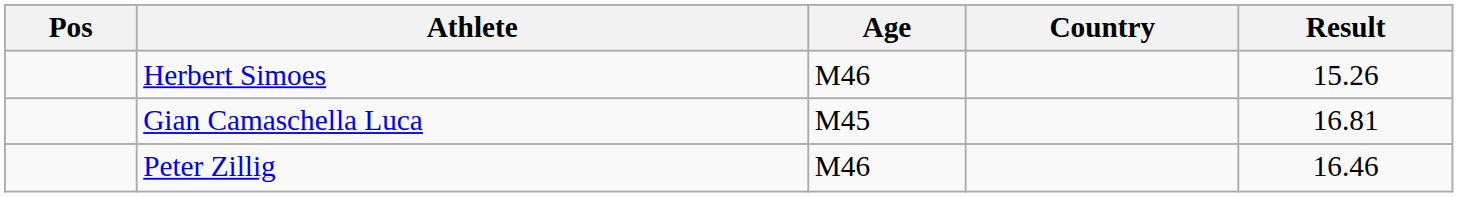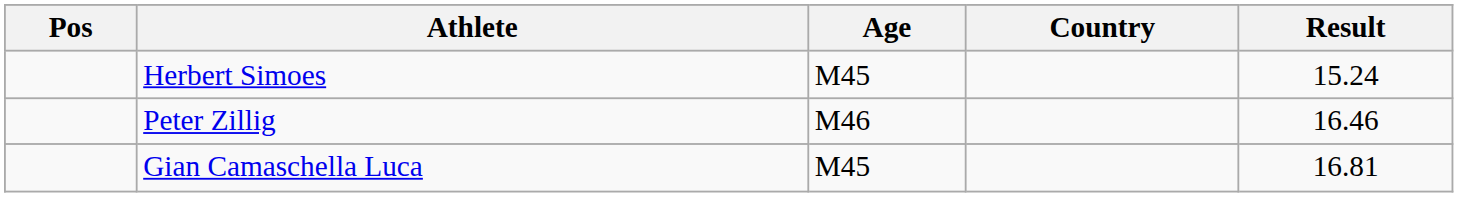Herbert Simoes | Age: M46 -> M45
Herbert Simoes | Result: 15.26 -> 15.24
rows swapped: Peter Zillig <-> Gian Camaschella Luca
